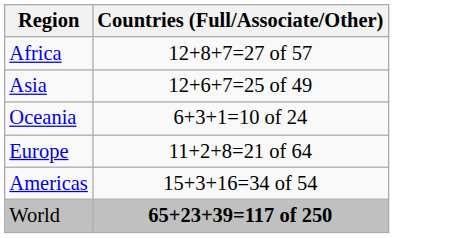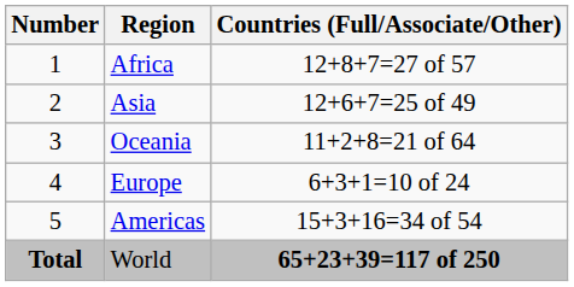+ column: Number | 1 | 2 | 3 | 4 | 5 | Total
Oceania | Countries (Full/Associate/Other): 6+3+1=10 of 24 -> 11+2+8=21 of 64
Europe | Countries (Full/Associate/Other): 11+2+8=21 of 64 -> 6+3+1=10 of 24
